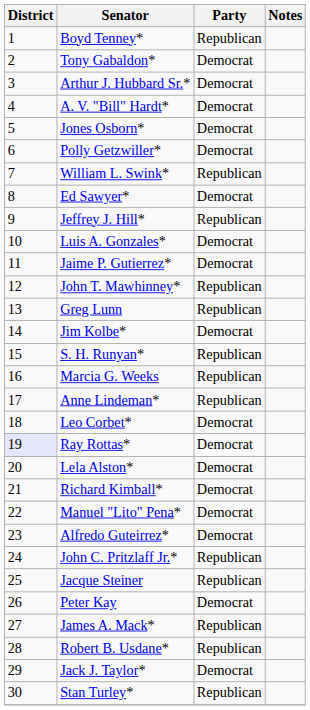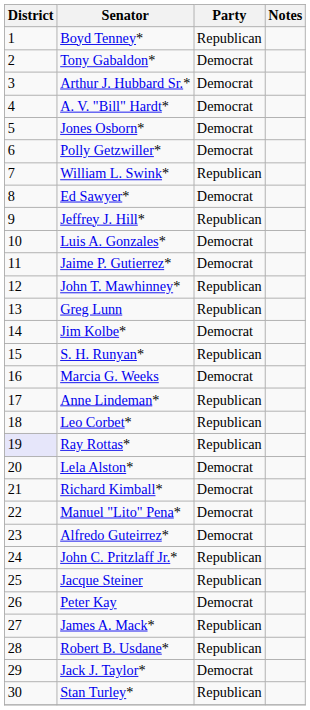Marcia G. Weeks | Party: Republican -> Democrat
Leo Corbet* | Party: Democrat -> Republican
Ray Rottas* | Party: Democrat -> Republican
